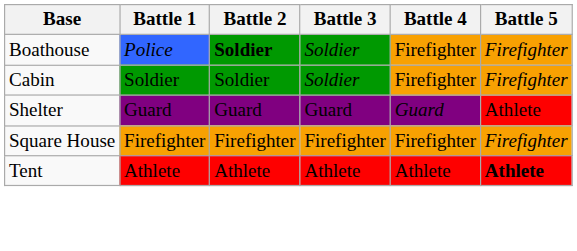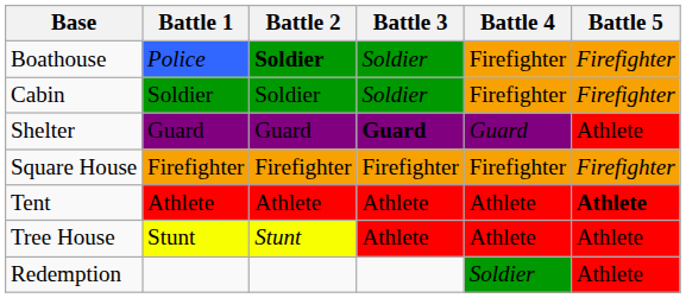Shelter | Battle 3: normal -> bold
+ row: Tree House | Stunt | Stunt | Athlete | Athlete | Athlete
+ row: Redemption | Soldier | Athlete
